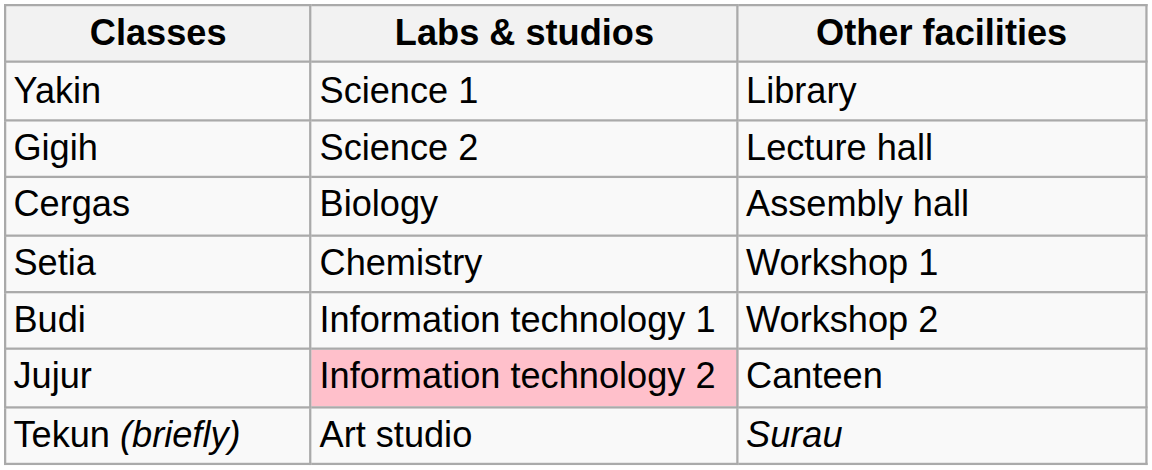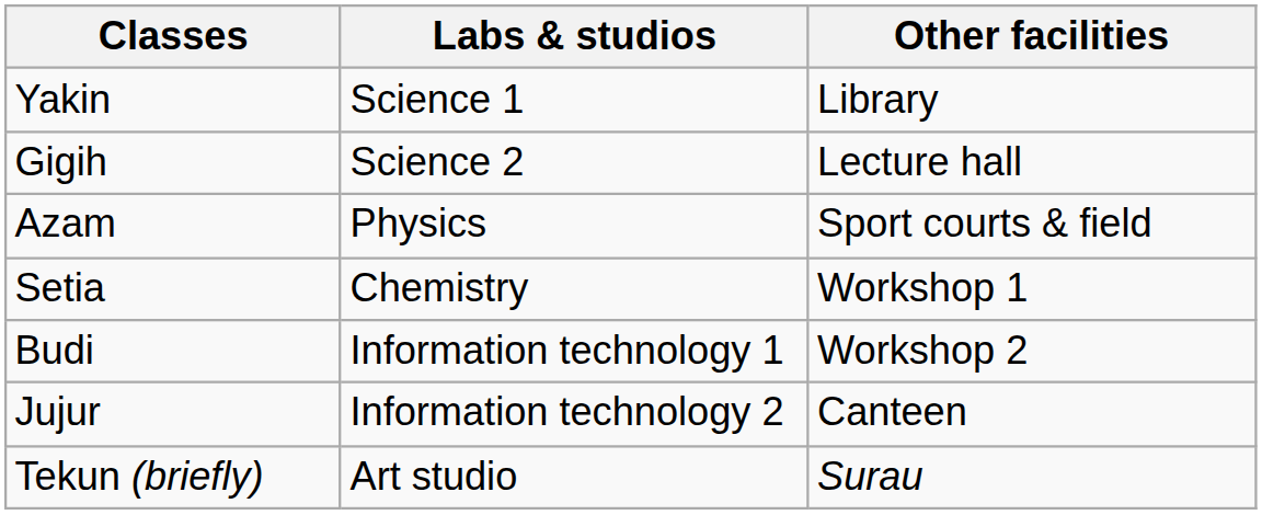- row: Cergas | Biology | Assembly hall
+ row: Azam | Physics | Sport courts & field
Jujur | Labs & studios: pink background -> no background
